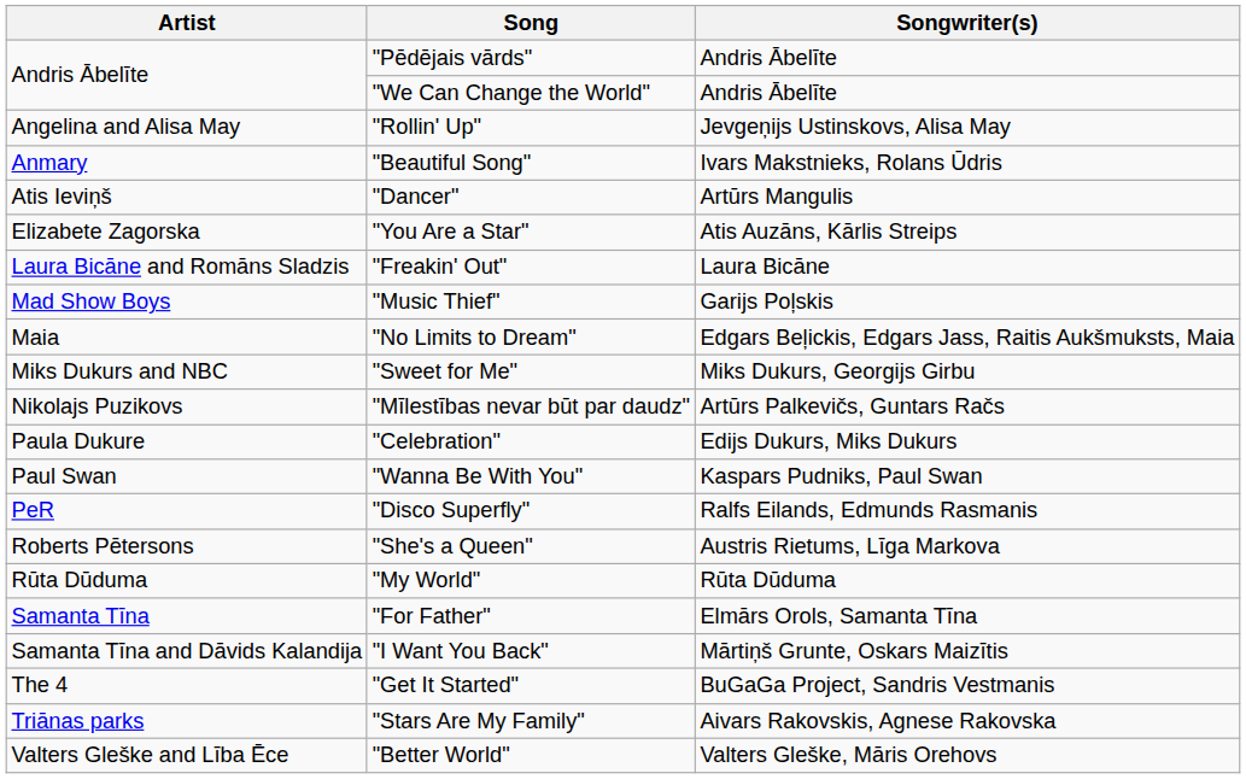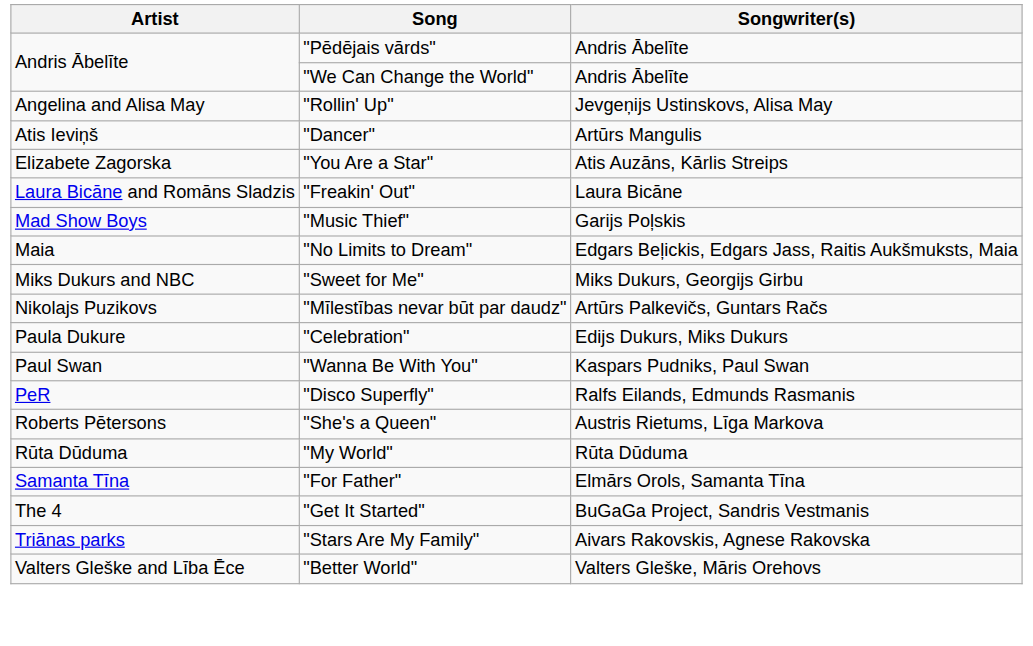- row: Anmary | "Beautiful Song" | Ivars Makstnieks, Rolans Ūdris
- row: Samanta Tīna and Dāvids Kalandija | "I Want You Back" | Mārtiņš Grunte, Oskars Maizītis
